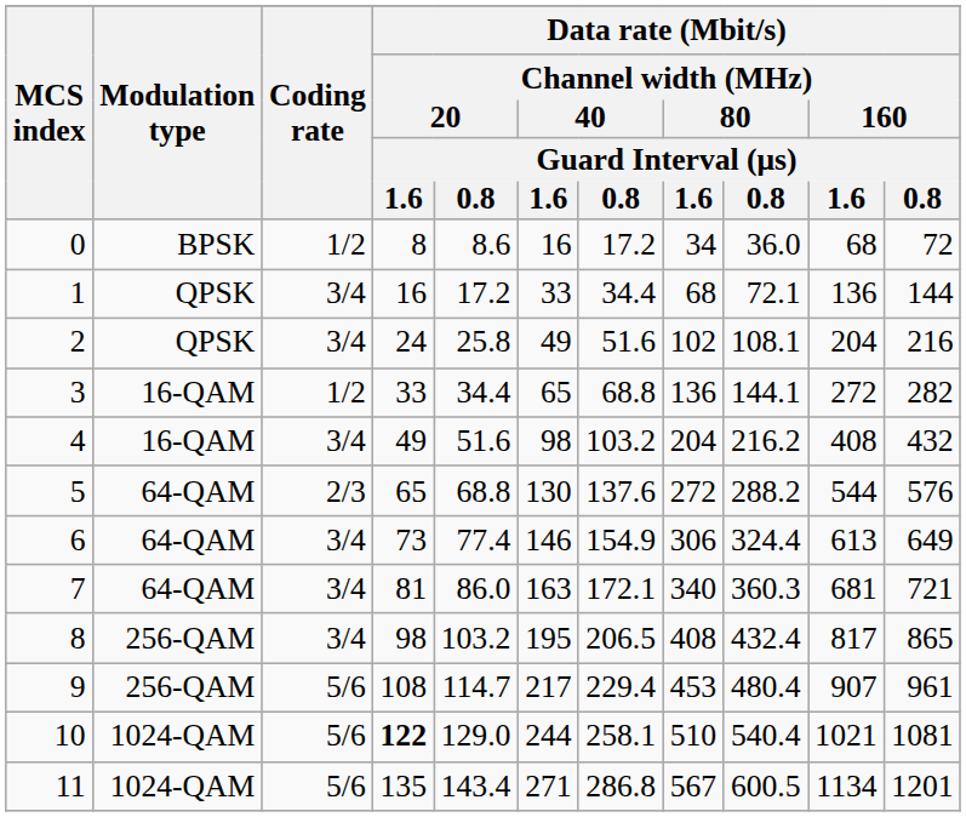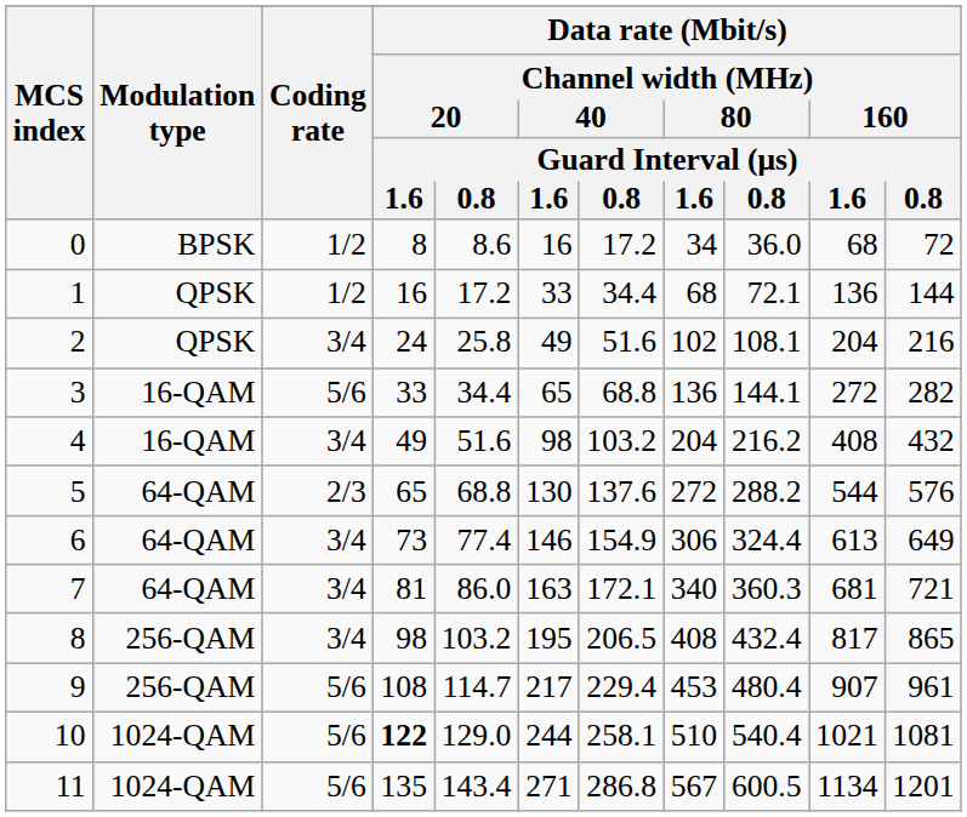1 | Coding rate: 3/4 -> 1/2
3 | Coding rate: 1/2 -> 5/6
